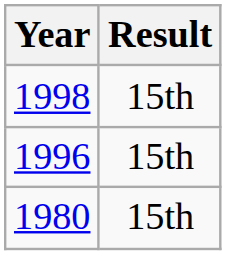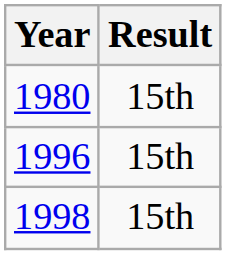rows swapped: 1980 <-> 1998
